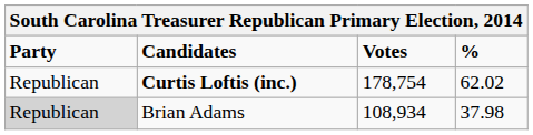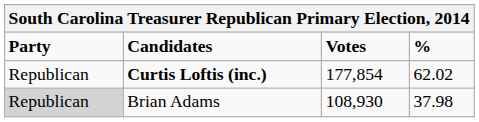Curtis Loftis (inc.) | Votes: 178,754 -> 177,854
Brian Adams | Votes: 108,934 -> 108,930
